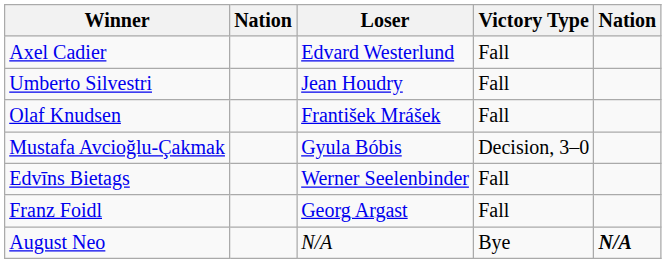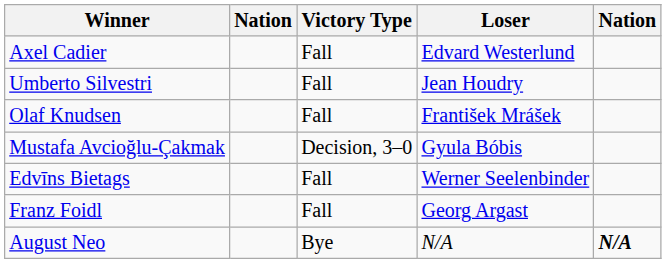columns swapped: Victory Type <-> Loser
